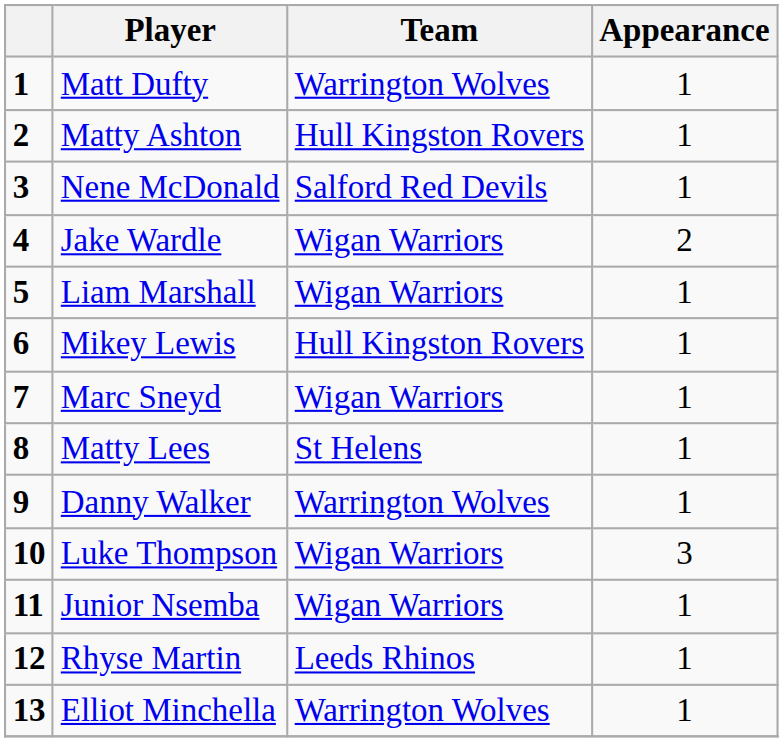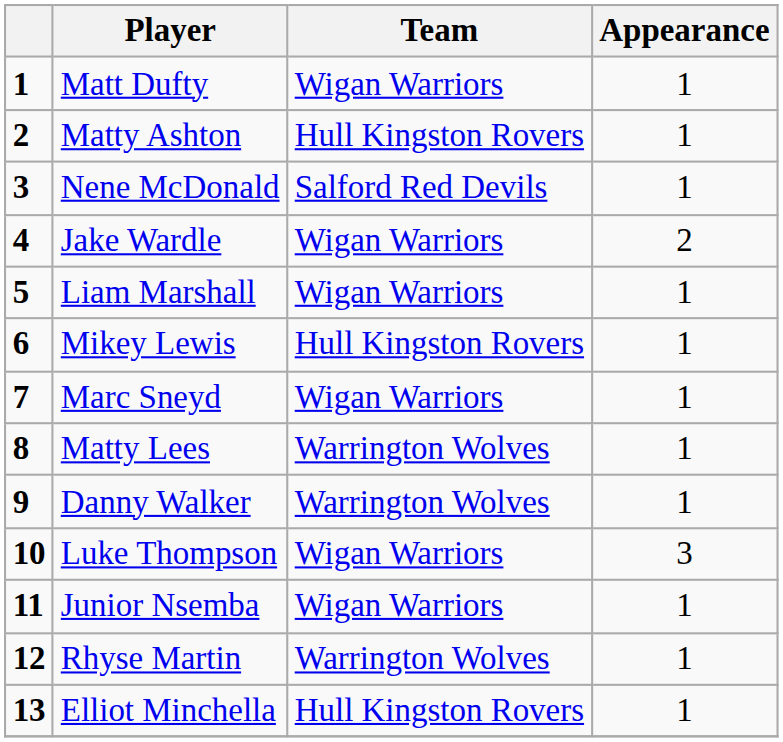Matt Dufty | Team: Warrington Wolves -> Wigan Warriors
Matty Lees | Team: St Helens -> Warrington Wolves
Rhyse Martin | Team: Leeds Rhinos -> Warrington Wolves
Elliot Minchella | Team: Warrington Wolves -> Hull Kingston Rovers
